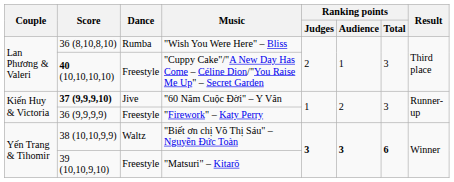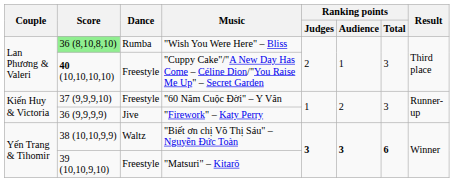"Wish You Were Here" – Bliss | Score: no background -> lightgreen background
"60 Năm Cuộc Đời" – Y Vân | Score: bold -> normal
"60 Năm Cuộc Đời" – Y Vân | Dance: Jive -> Freestyle
"Firework" – Katy Perry | Dance: Freestyle -> Jive
